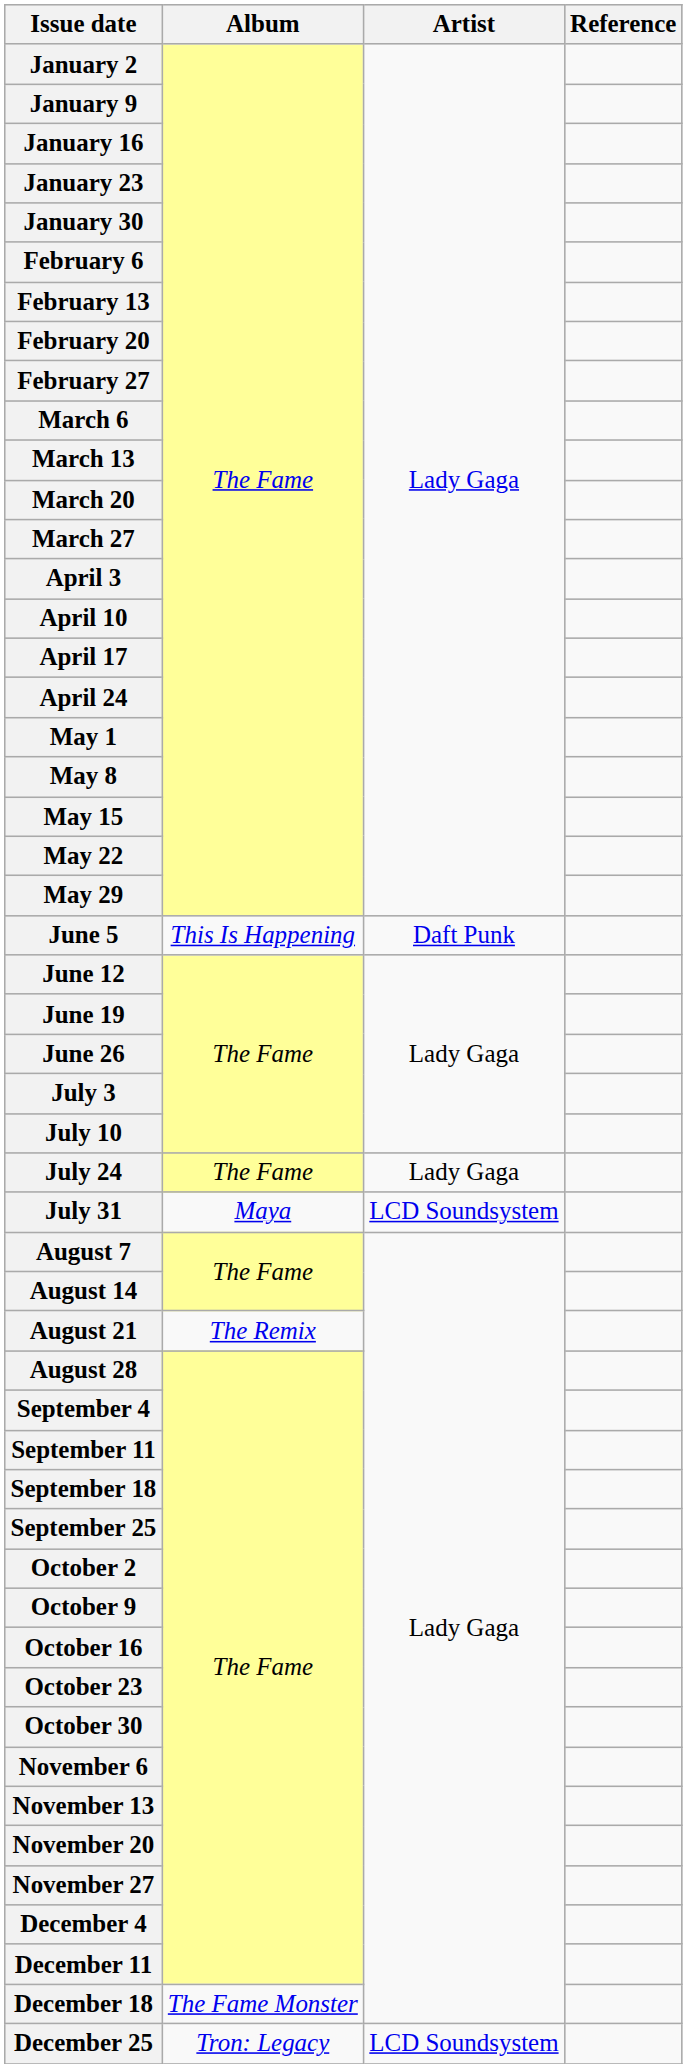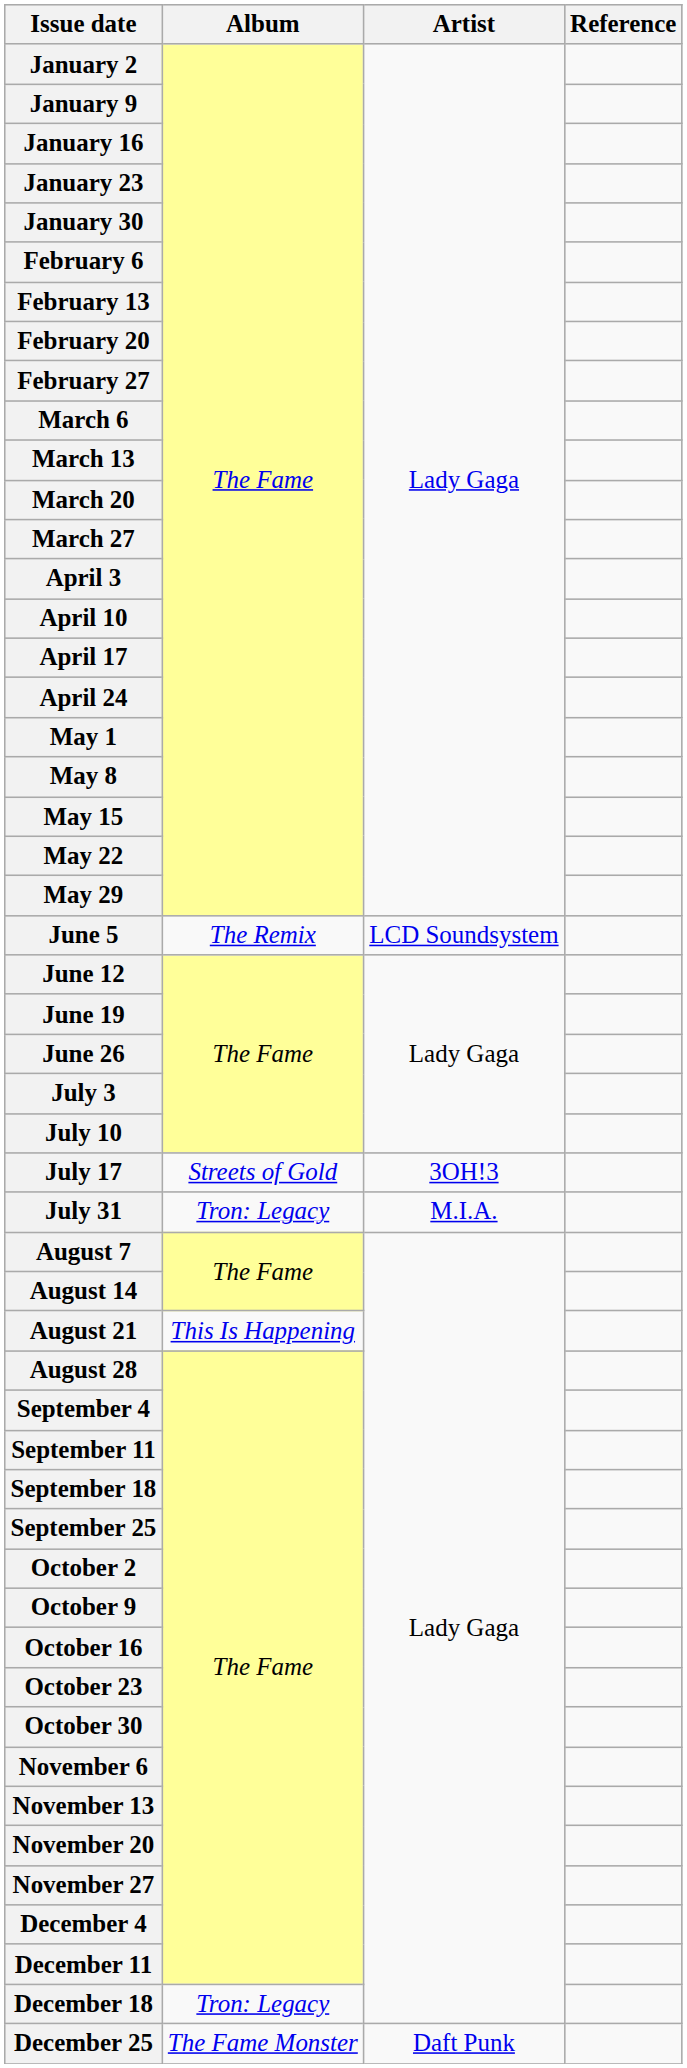June 5 | Album: This Is Happening -> The Remix
June 5 | Artist: Daft Punk -> LCD Soundsystem
+ row: July 17 | Streets of Gold | 3OH!3
- row: July 24 | The Fame | Lady Gaga
July 31 | Album: Maya -> Tron: Legacy
July 31 | Artist: LCD Soundsystem -> M.I.A.
August 21 | Album: The Remix -> This Is Happening
December 18 | Album: The Fame Monster -> Tron: Legacy
December 25 | Album: Tron: Legacy -> The Fame Monster
December 25 | Artist: LCD Soundsystem -> Daft Punk
